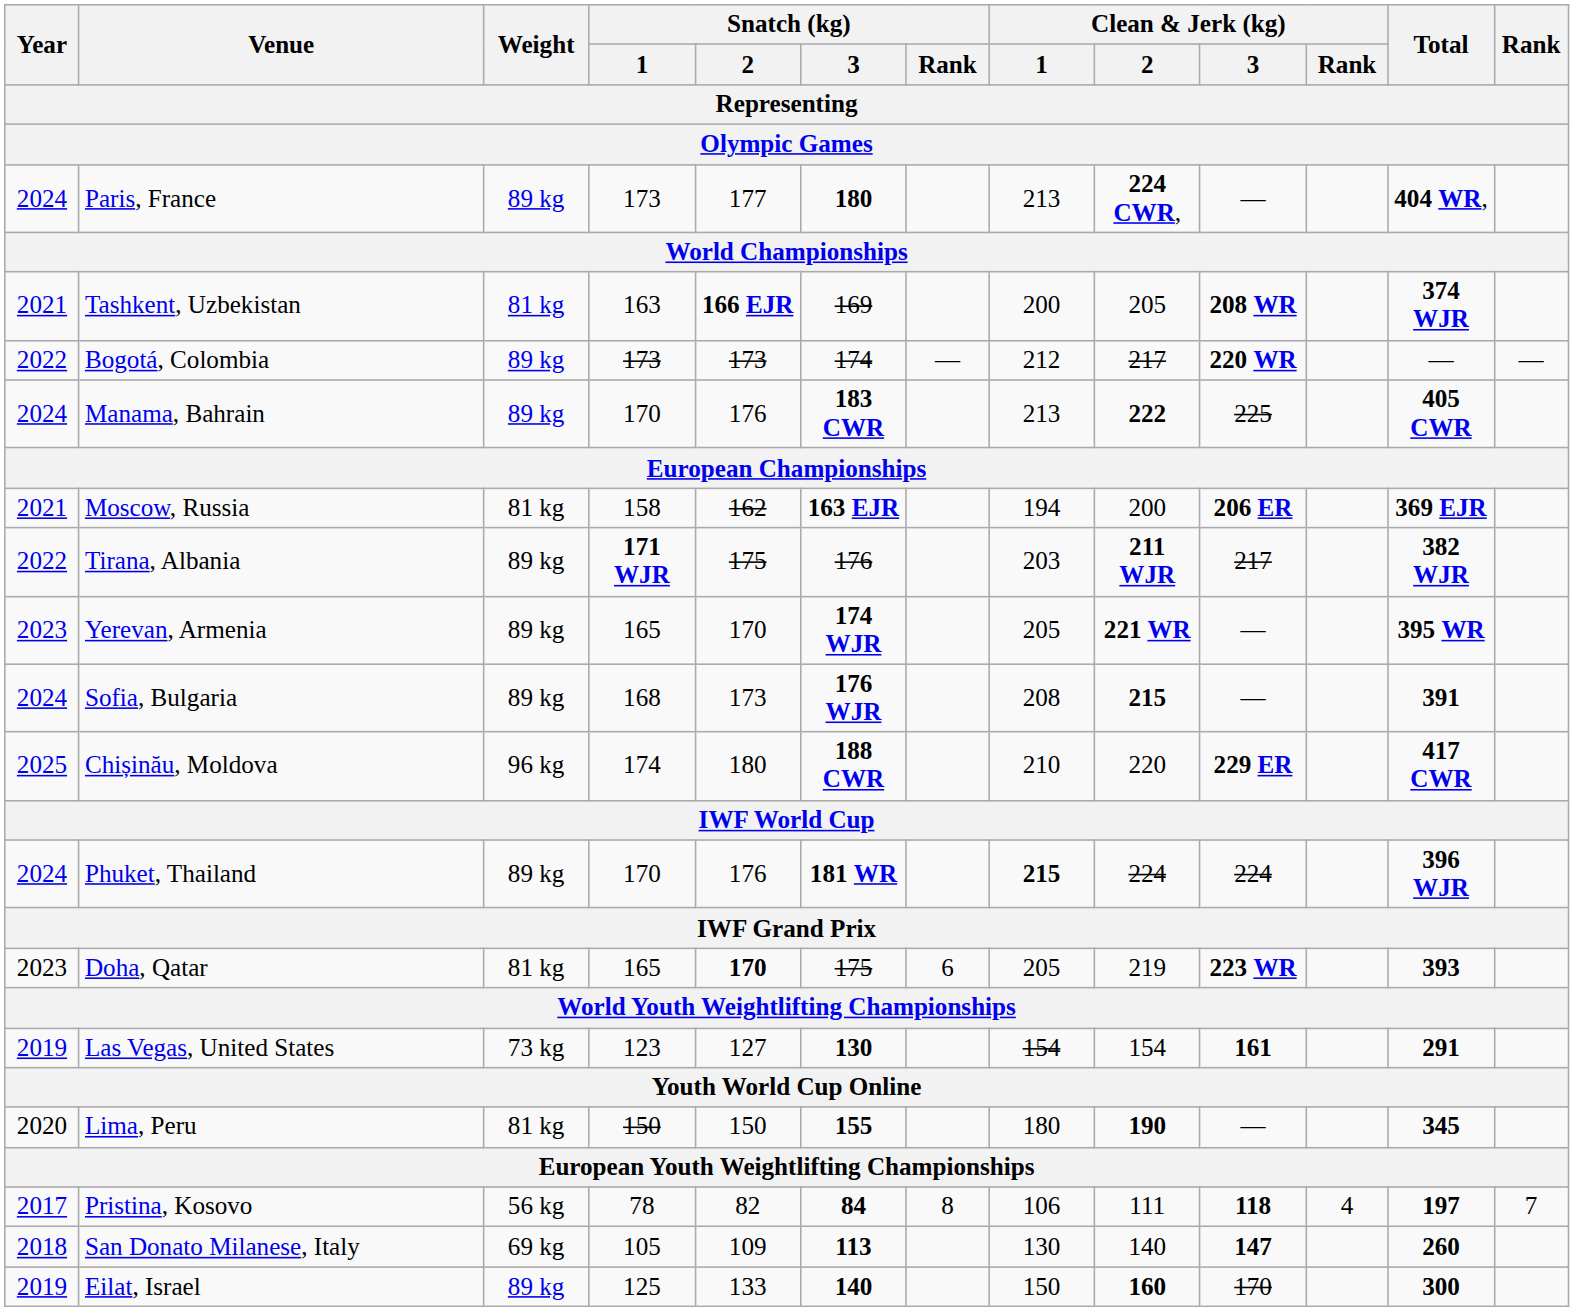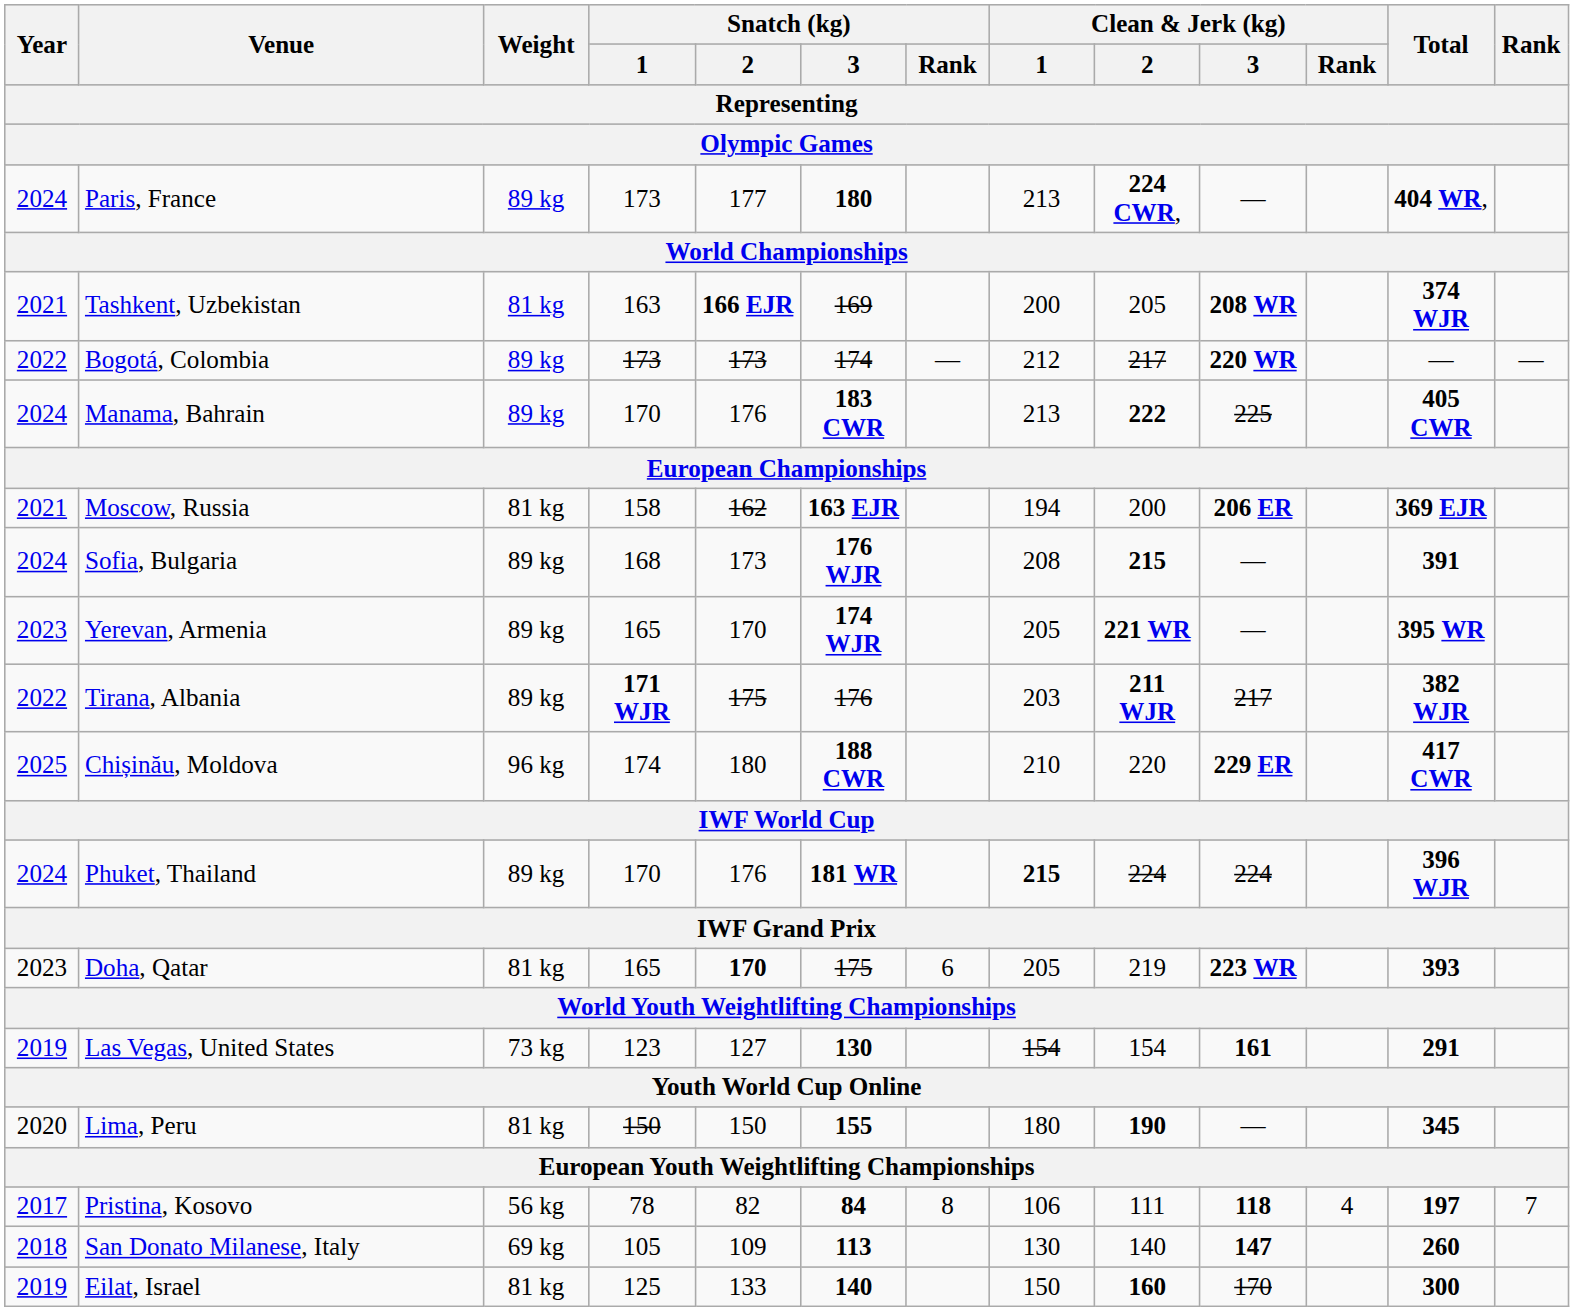rows swapped: Tirana, Albania <-> Sofia, Bulgaria
Eilat, Israel | Weight: 89 kg -> 81 kg
